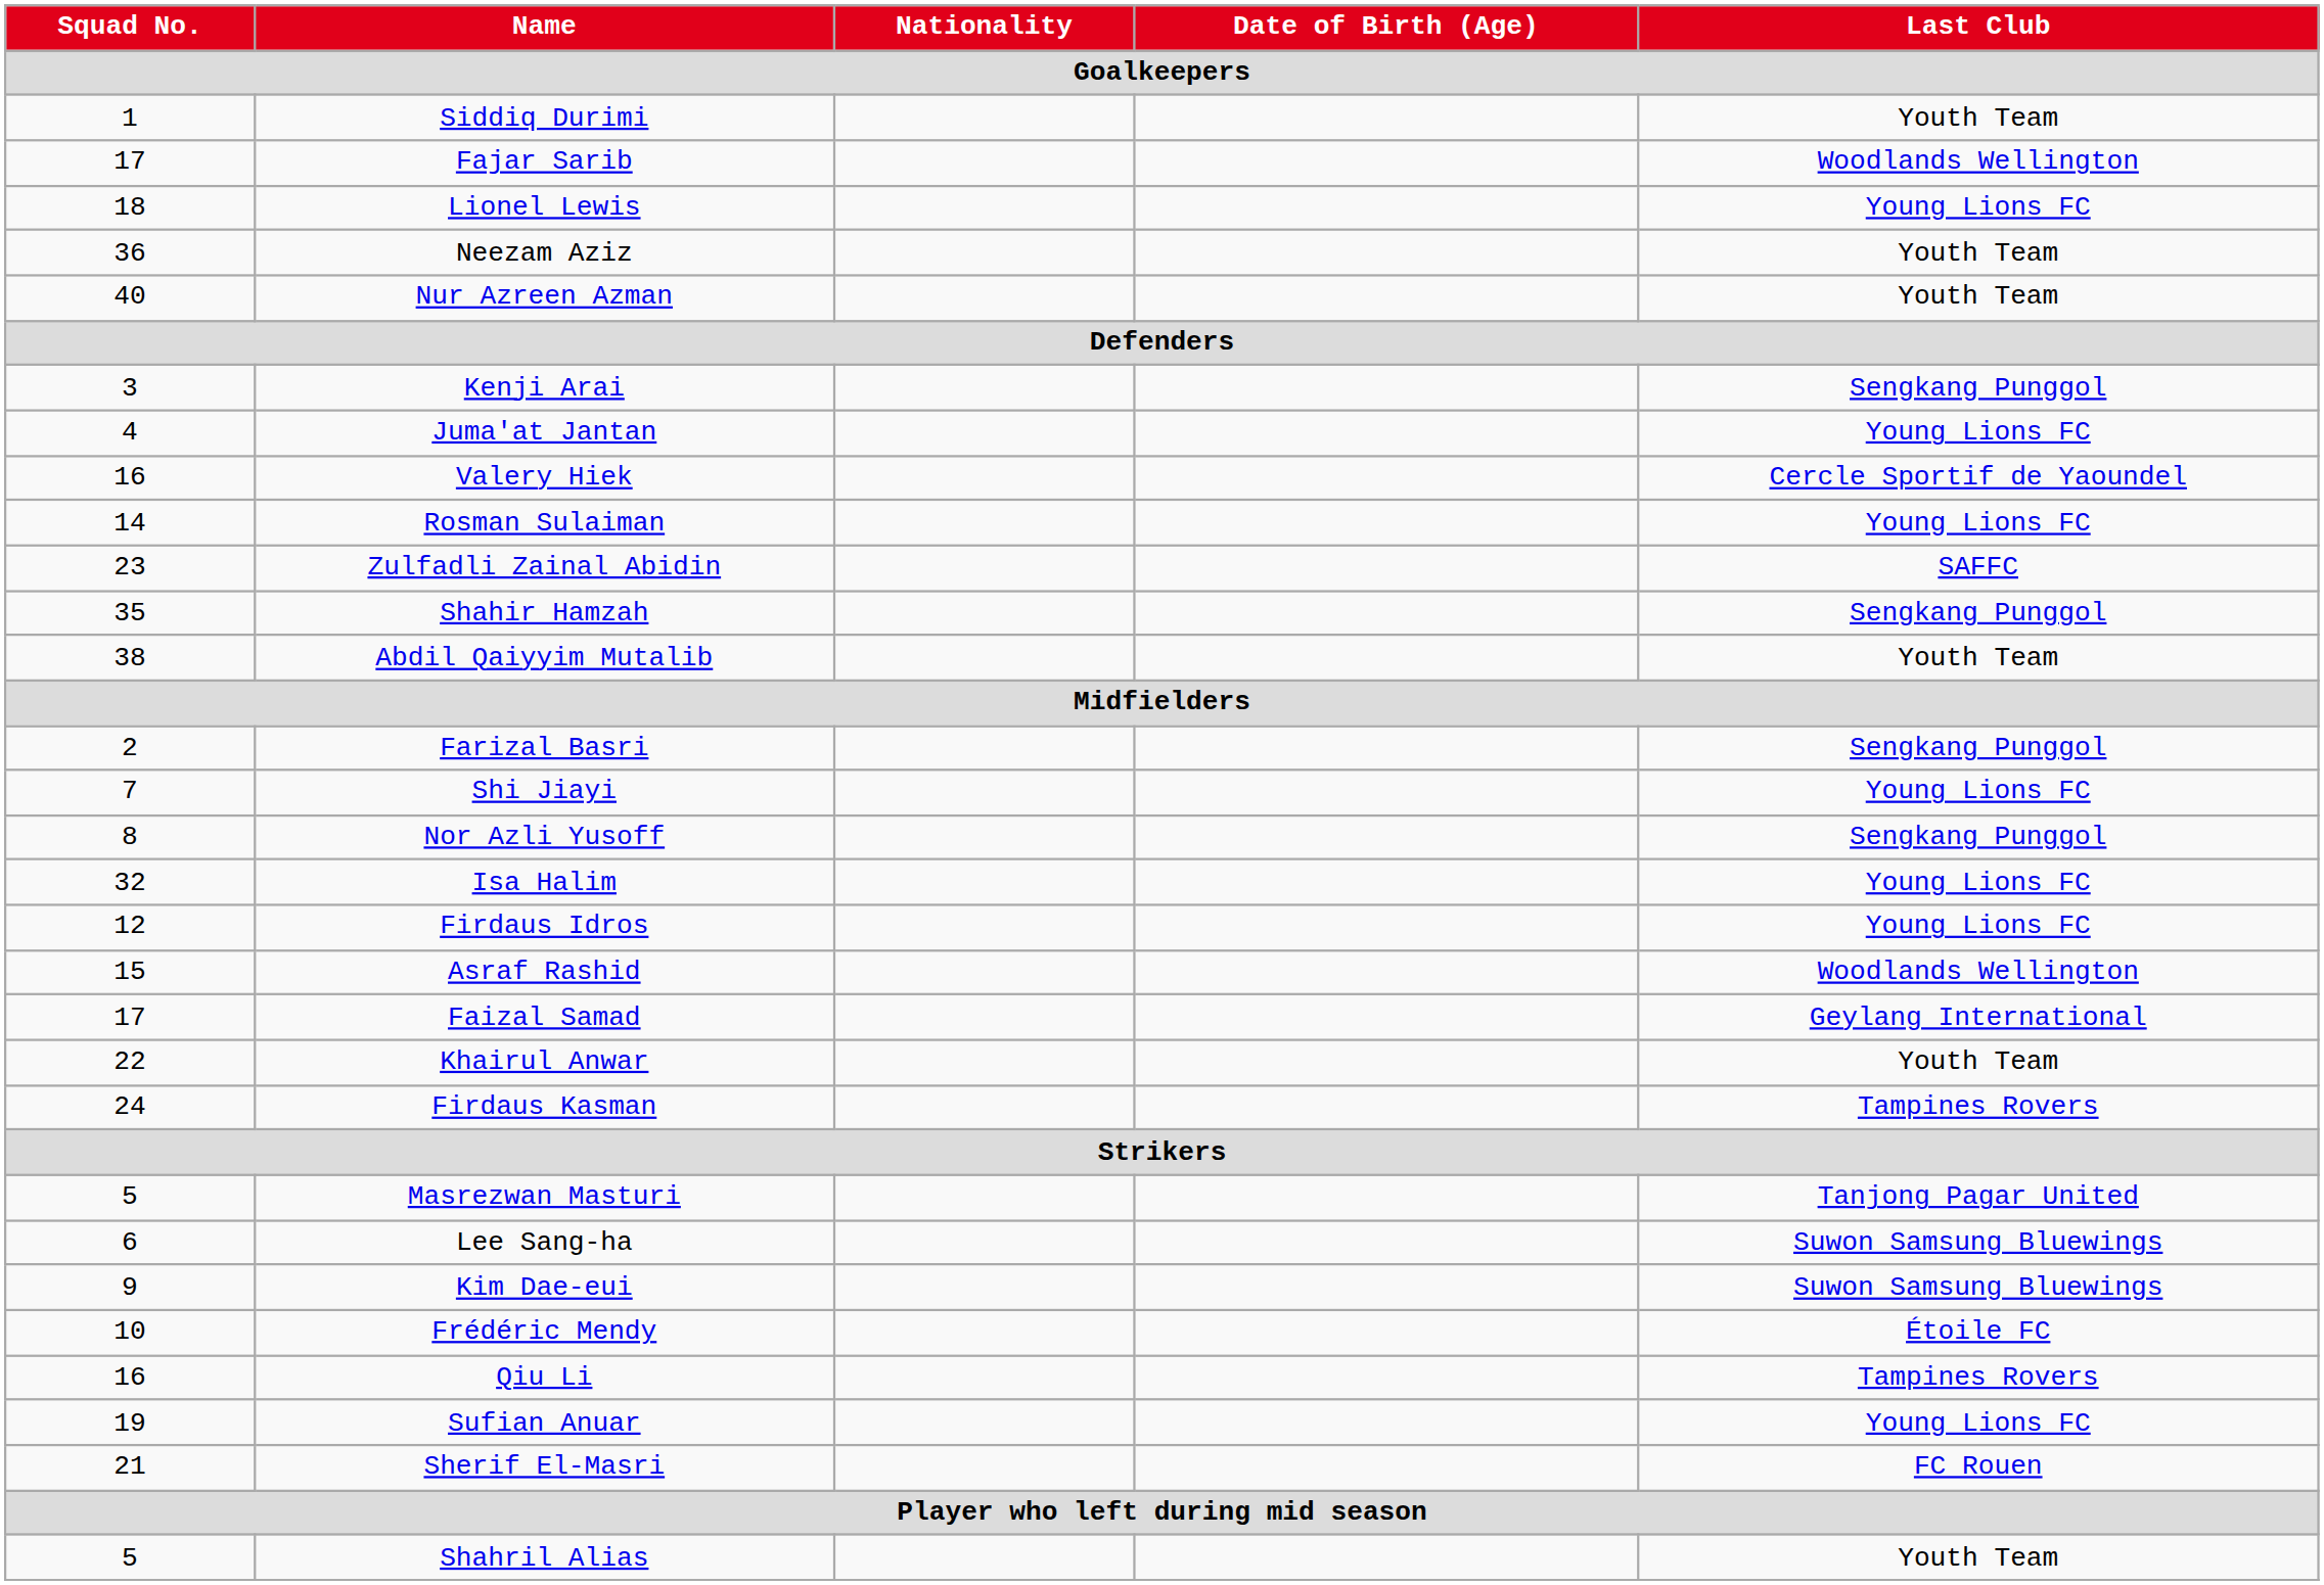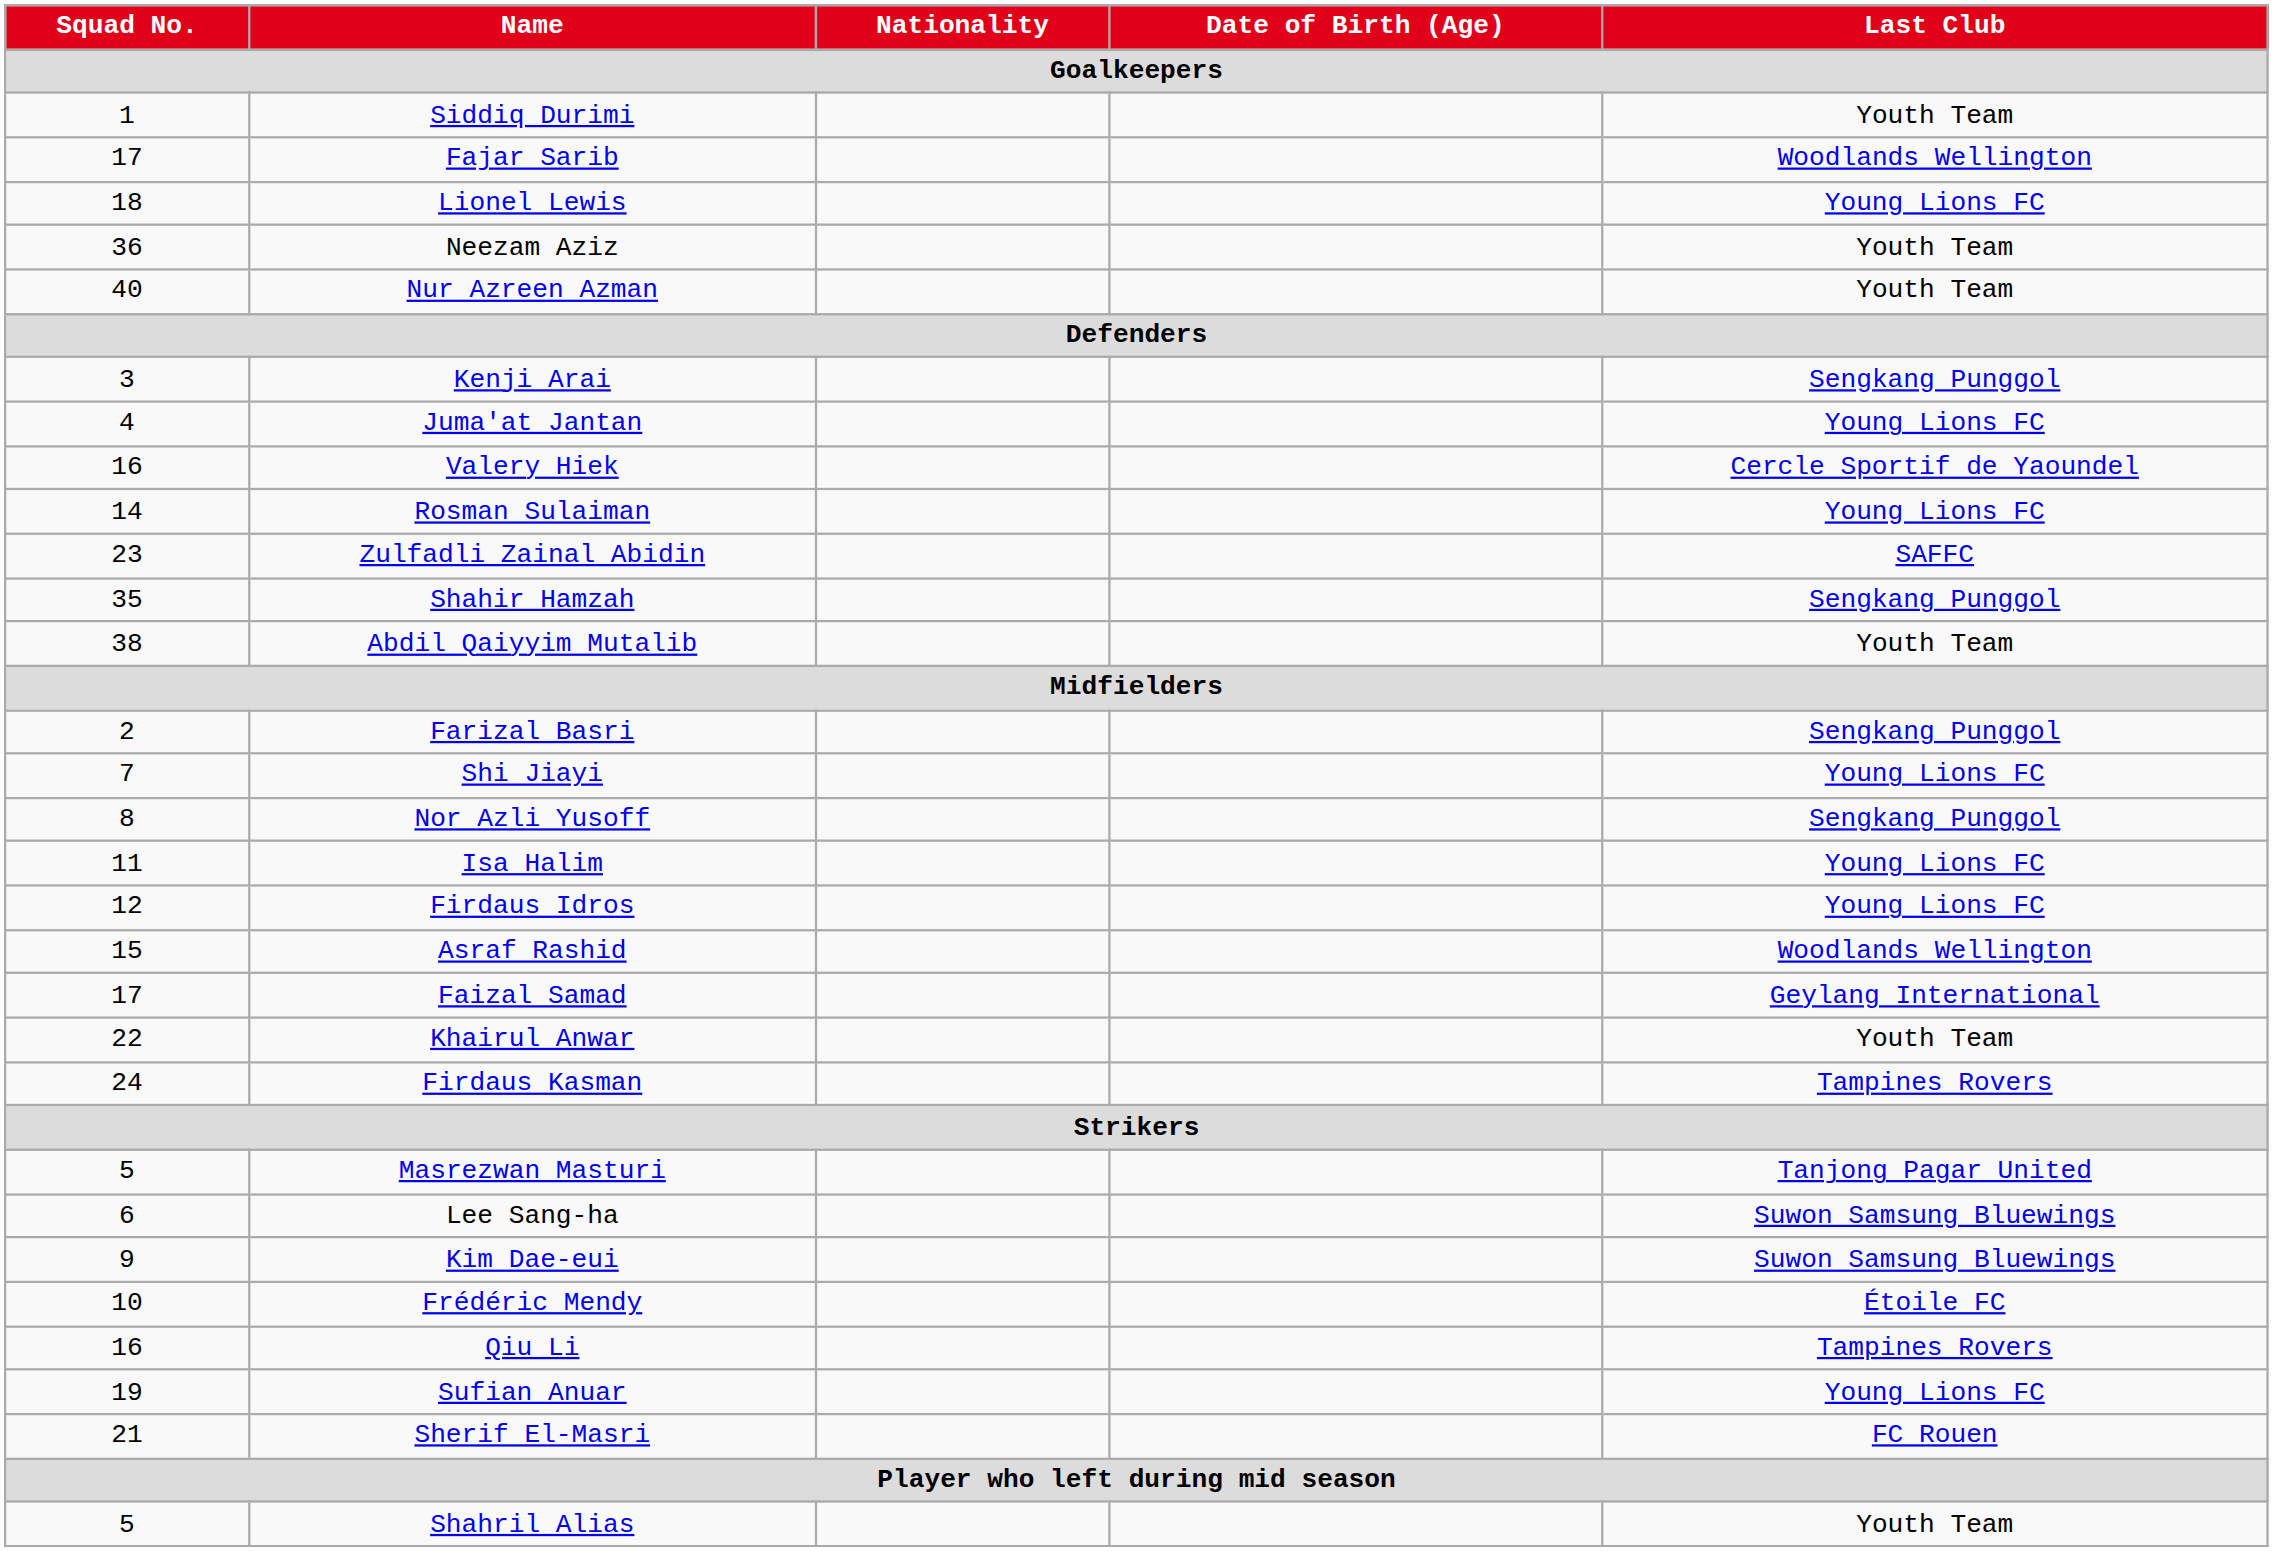Isa Halim | Squad No.: 32 -> 11
